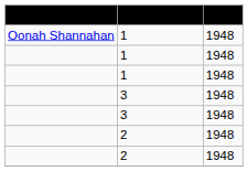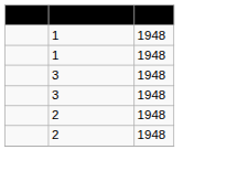- row: Oonah Shannahan | 1 | 1948
